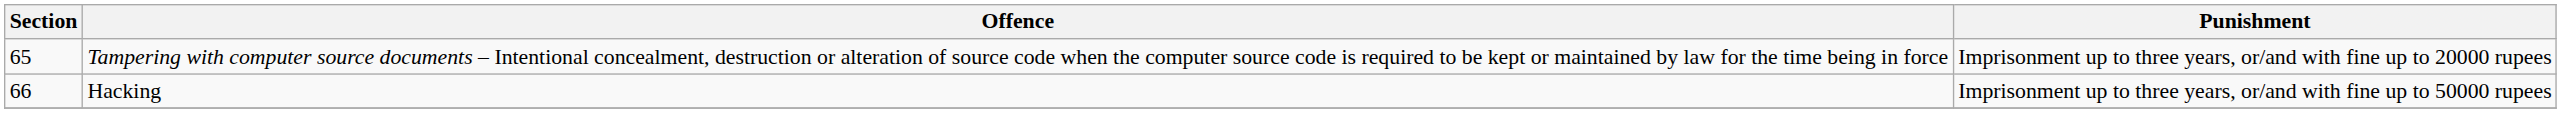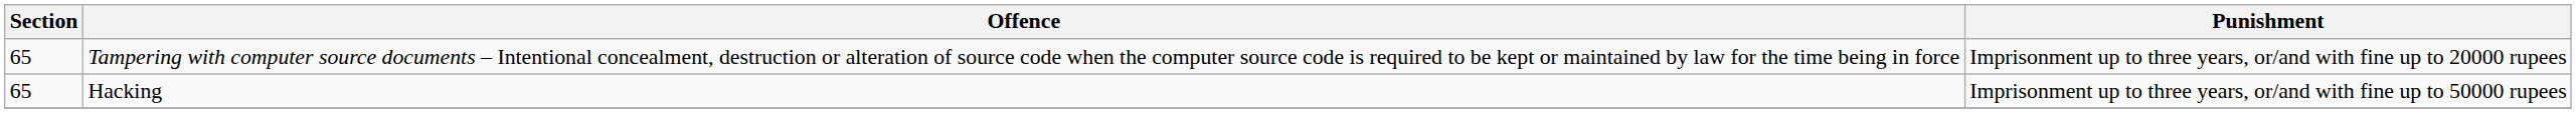Hacking | Section: 66 -> 65
